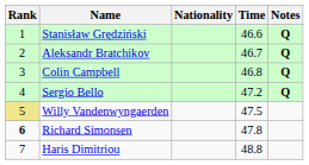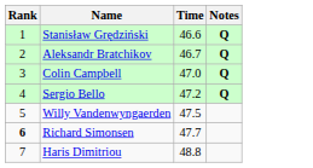- column: Nationality
Colin Campbell | Time: 46.8 -> 47.0
Willy Vandenwyngaerden | Rank: khaki background -> no background
Richard Simonsen | Time: 47.8 -> 47.7
